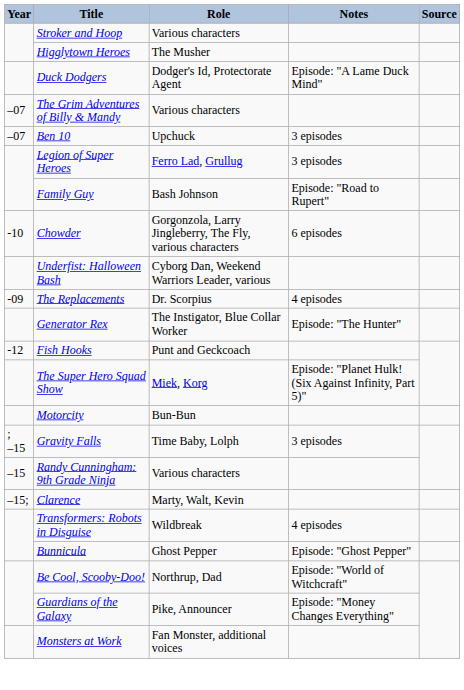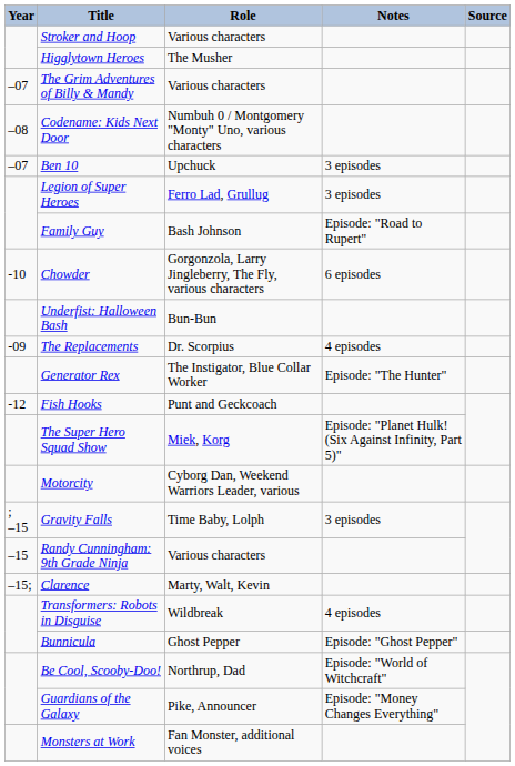- row: Duck Dodgers | Dodger's Id, Protectorate Agent | Episode: "A Lame Duck Mind"
+ row: –08 | Codename: Kids Next Door | Numbuh 0 / Montgomery "Monty" Uno, various characters
Underfist: Halloween Bash | Role: Cyborg Dan, Weekend Warriors Leader, various -> Bun-Bun
Motorcity | Role: Bun-Bun -> Cyborg Dan, Weekend Warriors Leader, various
